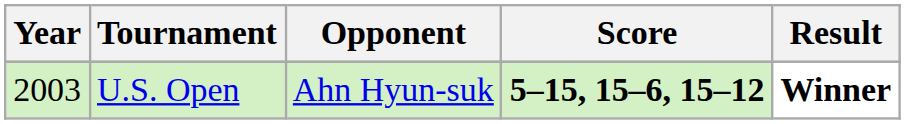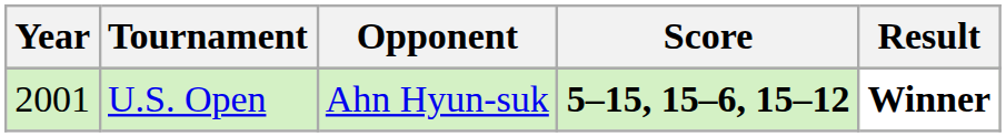U.S. Open | Year: 2003 -> 2001
